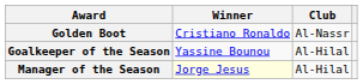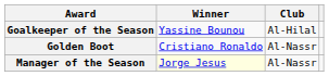rows swapped: Golden Boot <-> Goalkeeper of the Season
Manager of the Season | Club: Al-Hilal -> Al-Nassr
